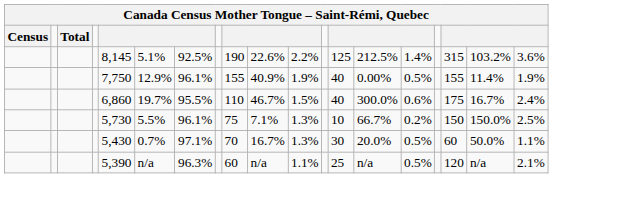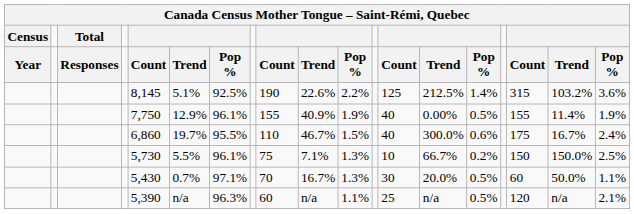+ row: Year | Responses | Count | Trend | Pop % | Count | Trend | Pop % | Count | Trend | Pop % | Count | Trend | Pop %
